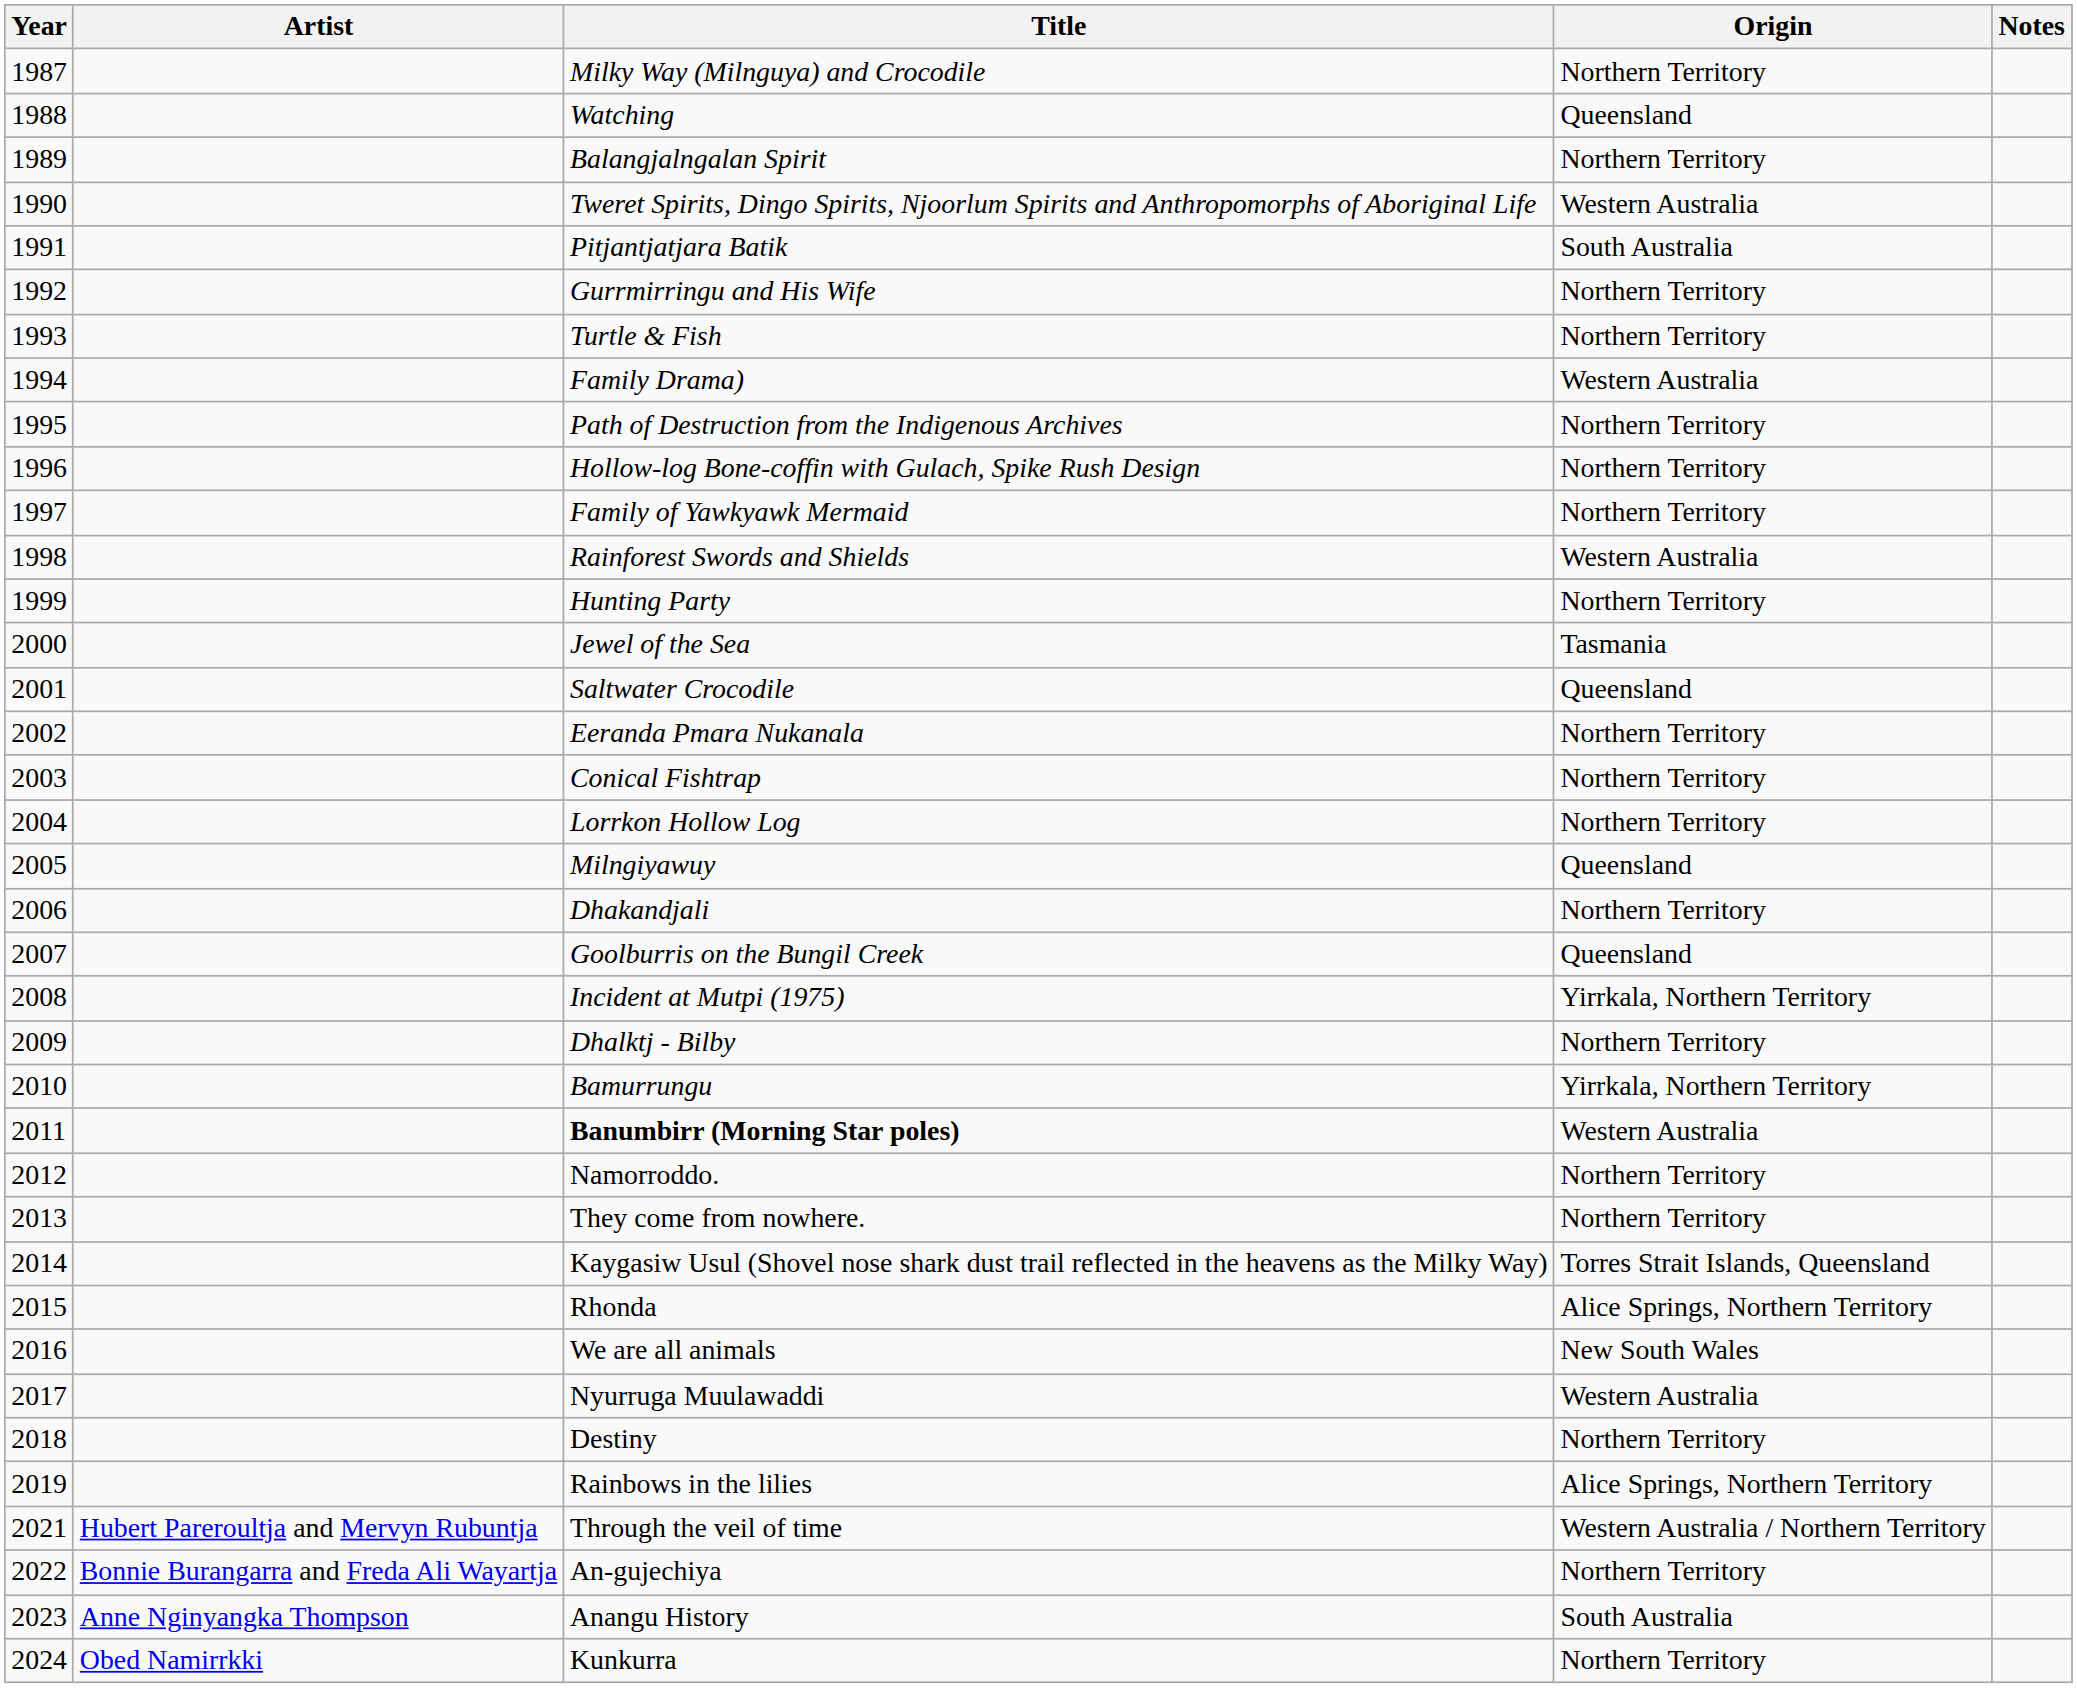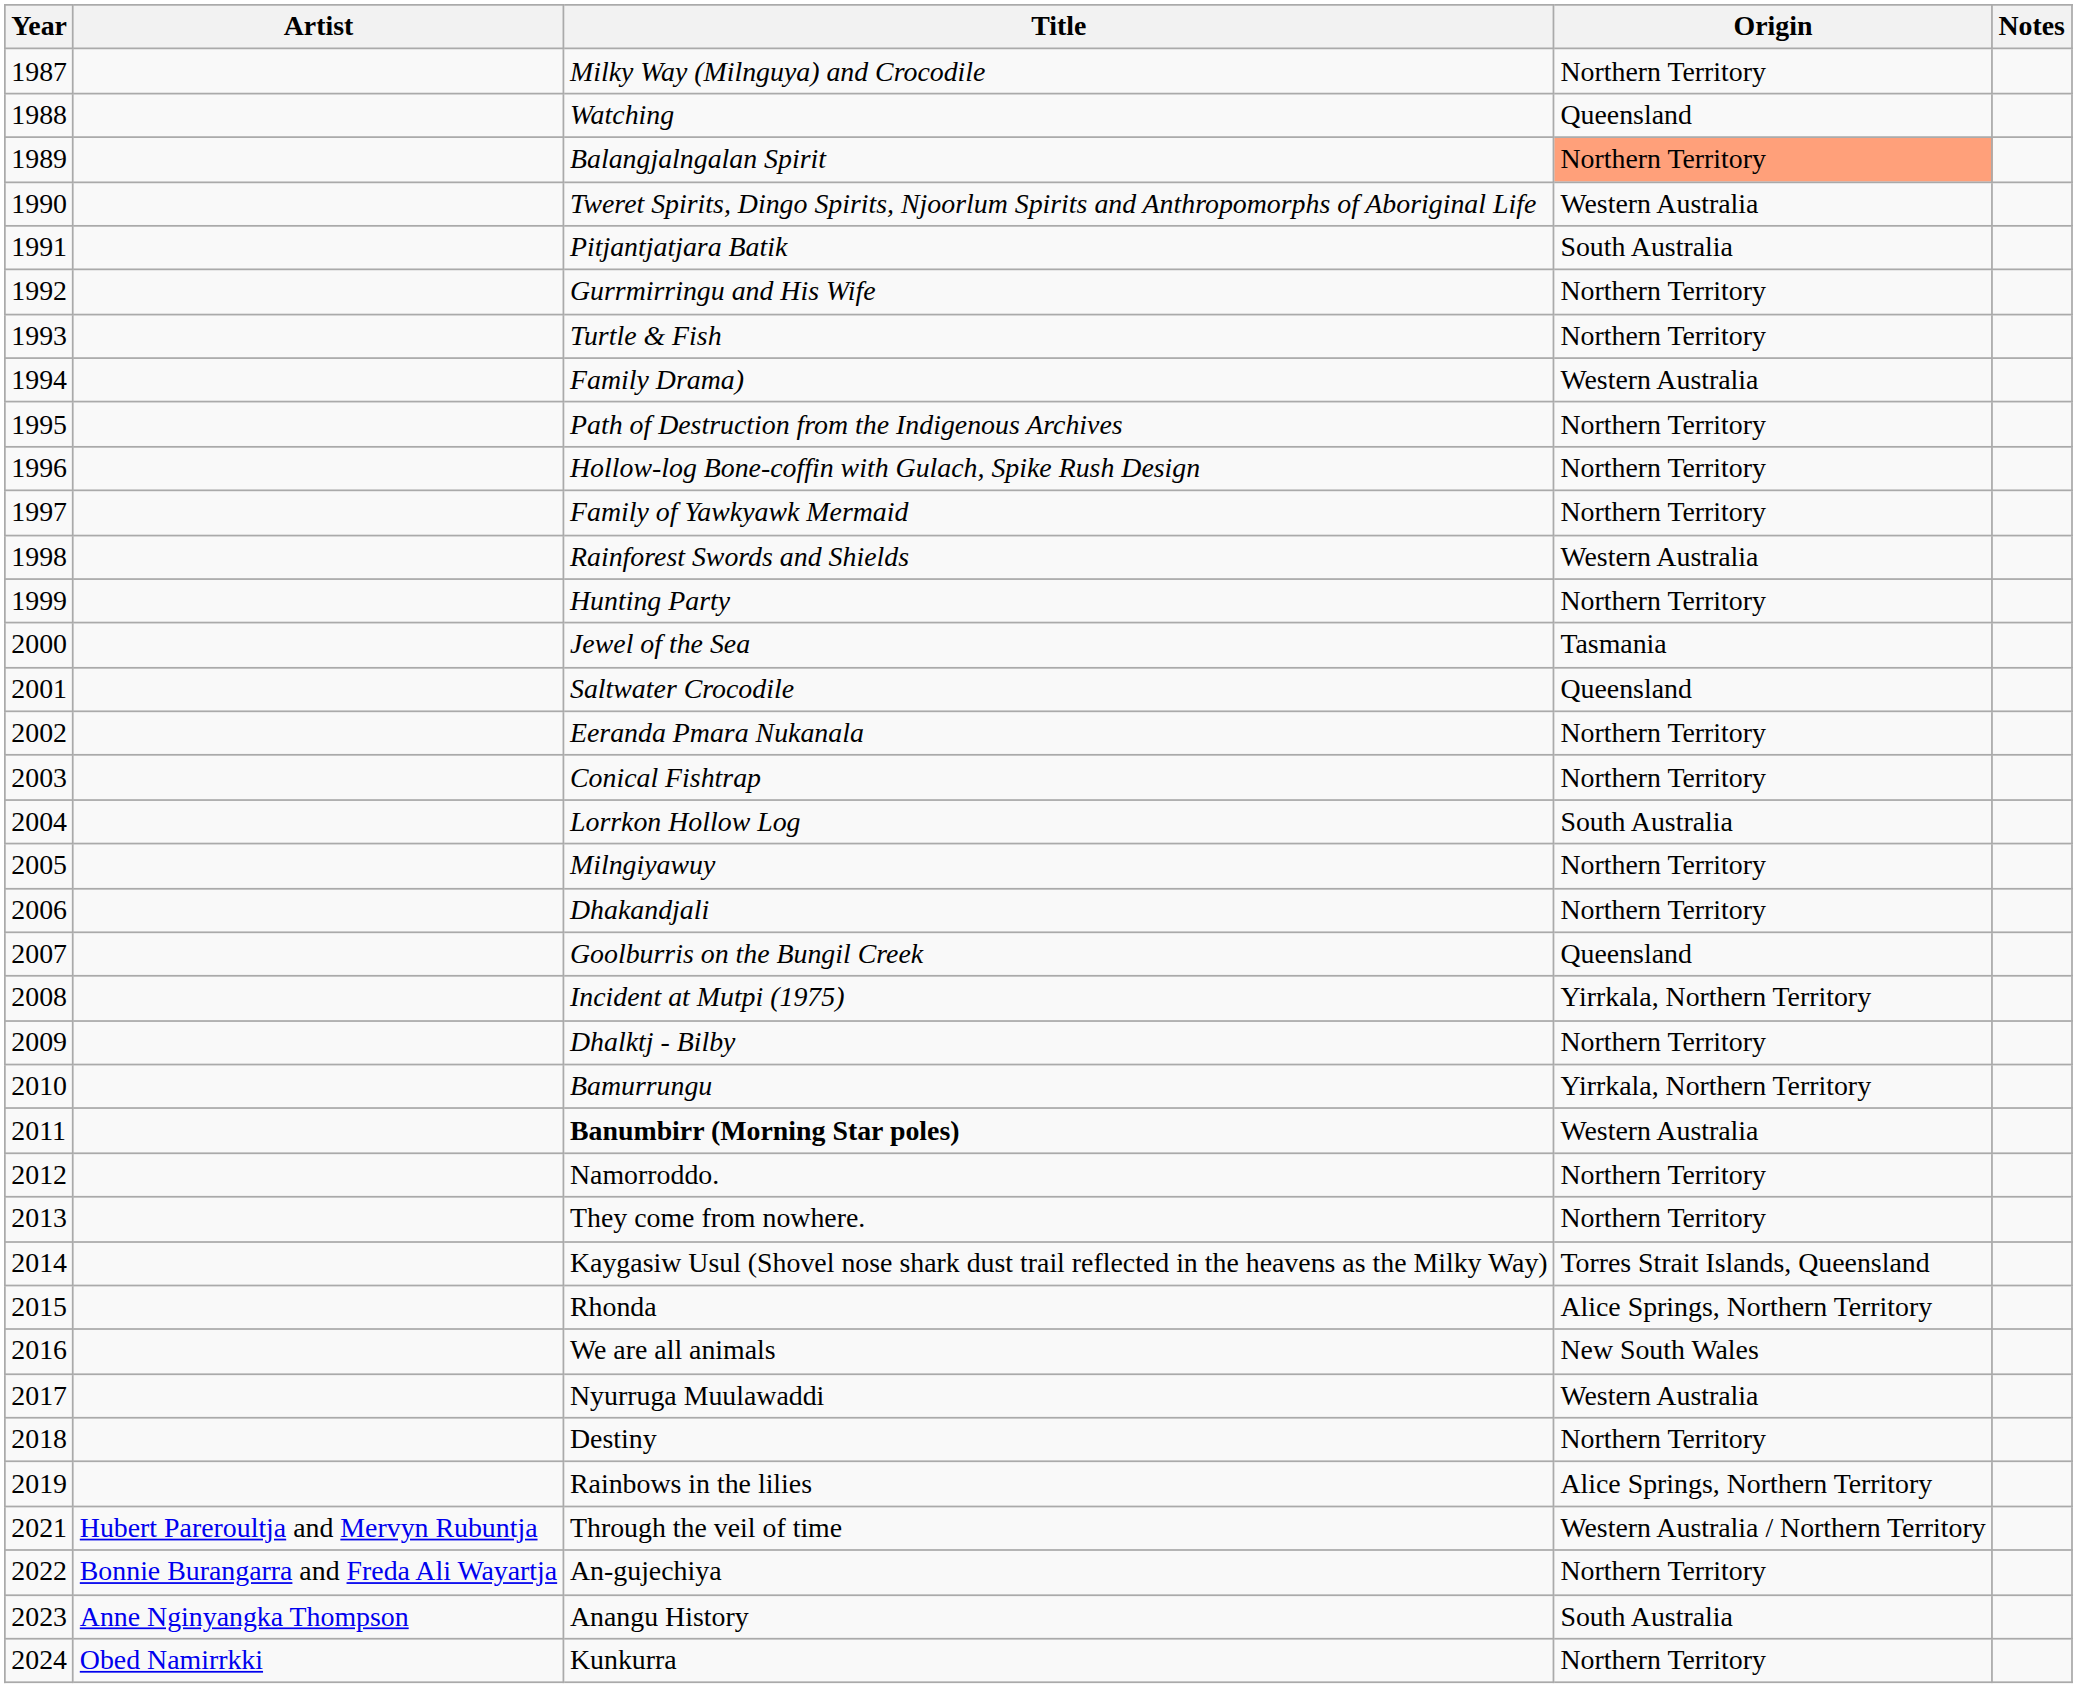Balangjalngalan Spirit | Origin: no background -> lightsalmon background
Lorrkon Hollow Log | Origin: Northern Territory -> South Australia
Milngiyawuy | Origin: Queensland -> Northern Territory
